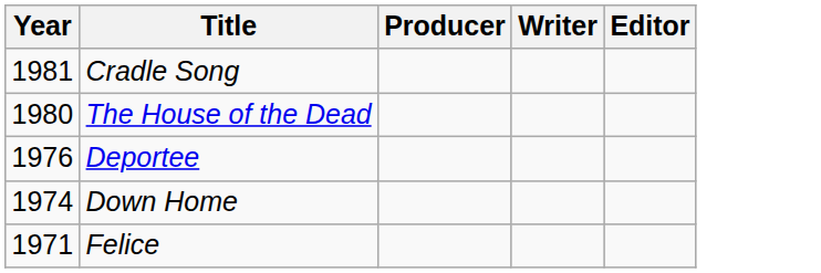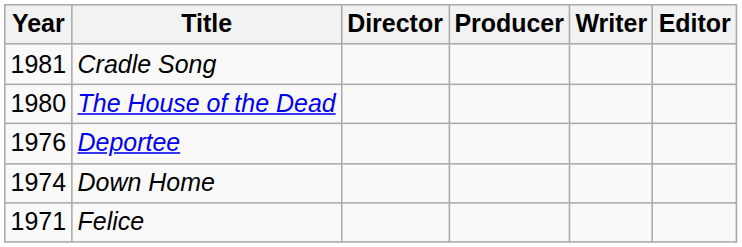+ column: Director
